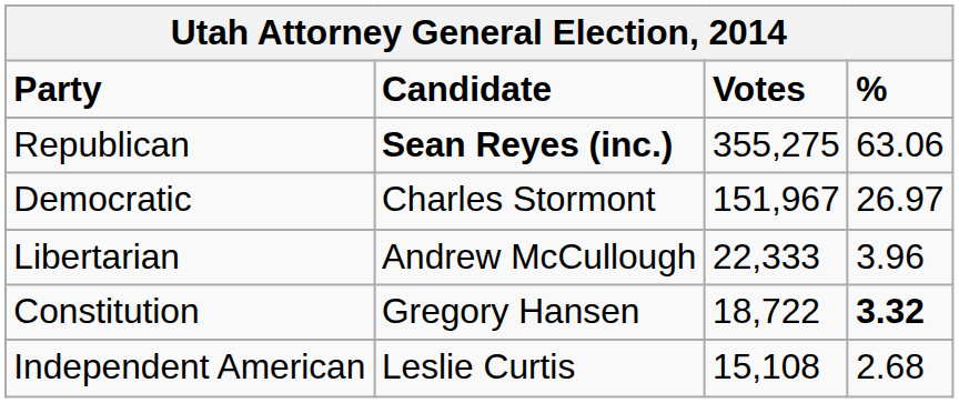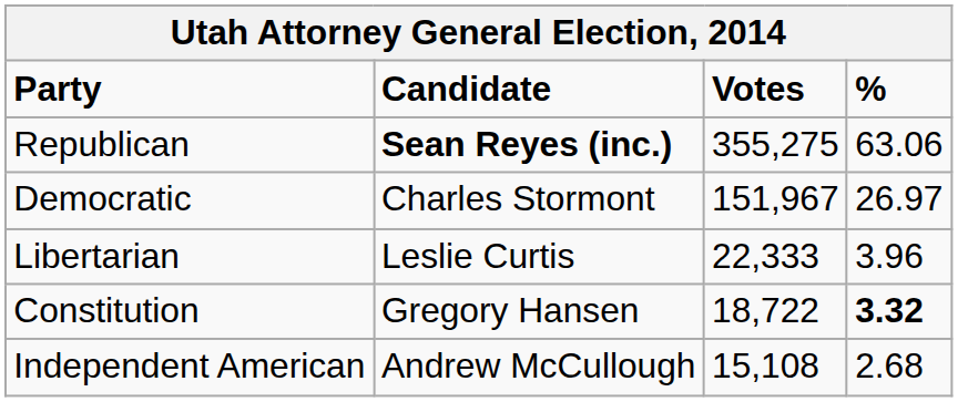Libertarian | Candidate: Andrew McCullough -> Leslie Curtis
Independent American | Candidate: Leslie Curtis -> Andrew McCullough
